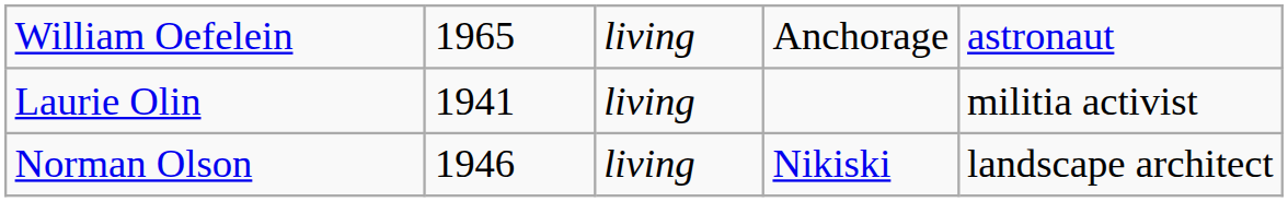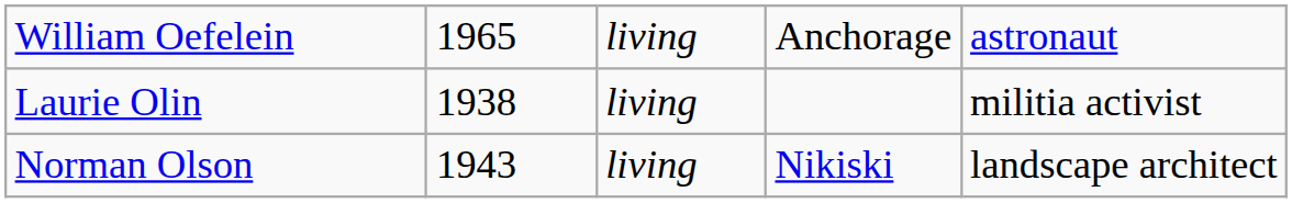Laurie Olin | column 2: 1941 -> 1938
Norman Olson | column 2: 1946 -> 1943
